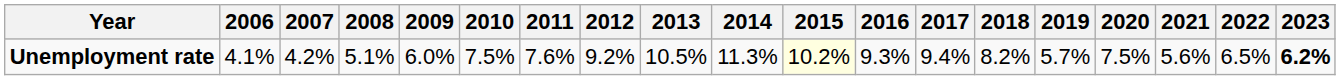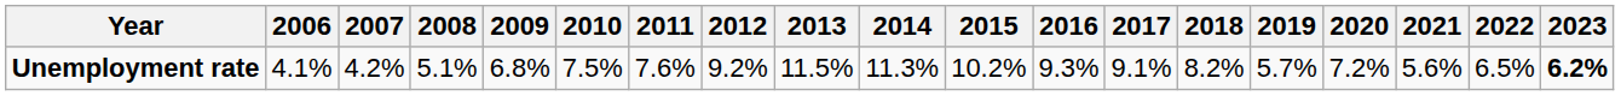Unemployment rate | 2009: 6.0% -> 6.8%
Unemployment rate | 2013: 10.5% -> 11.5%
Unemployment rate | 2015: lightyellow background -> no background
Unemployment rate | 2017: 9.4% -> 9.1%
Unemployment rate | 2020: 7.5% -> 7.2%
